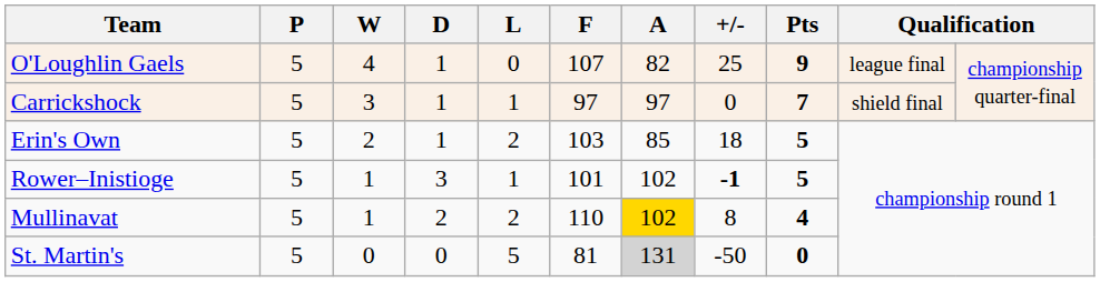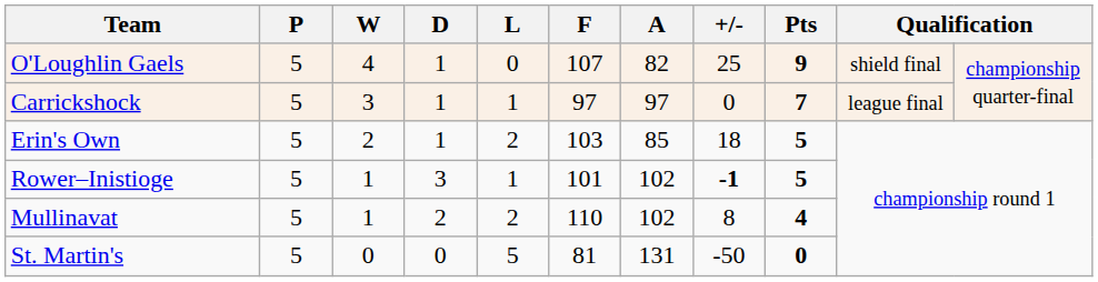O'Loughlin Gaels | column 10: league final -> shield final
Carrickshock | column 10: shield final -> league final
Mullinavat | A: gold background -> no background
St. Martin's | A: lightgrey background -> no background
